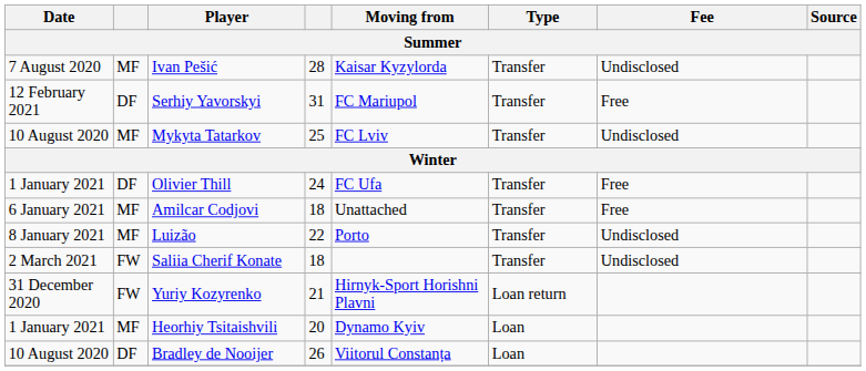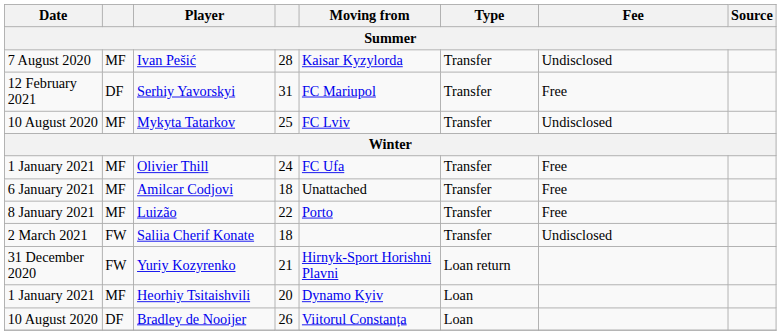Olivier Thill | column 2: DF -> MF
Luizão | Fee: Undisclosed -> Free
